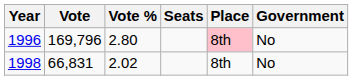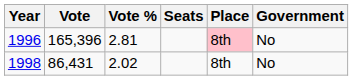1996 | Vote: 169,796 -> 165,396
1996 | Vote %: 2.80 -> 2.81
1998 | Vote: 66,831 -> 86,431
